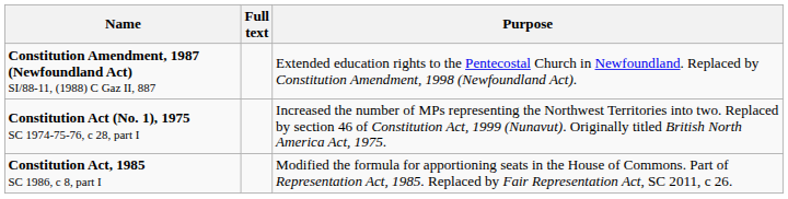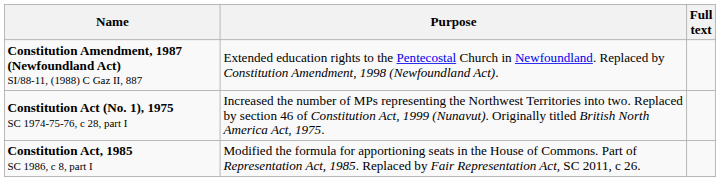columns swapped: Full text <-> Purpose
